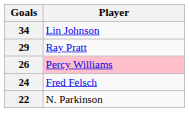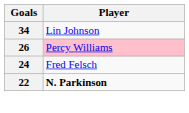- row: 29 | Ray Pratt
22 | Player: normal -> bold
